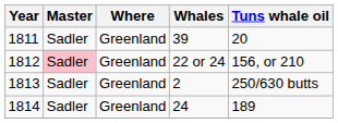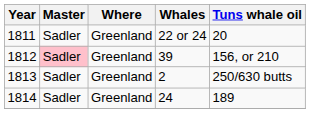1811 | Whales: 39 -> 22 or 24
1812 | Whales: 22 or 24 -> 39
